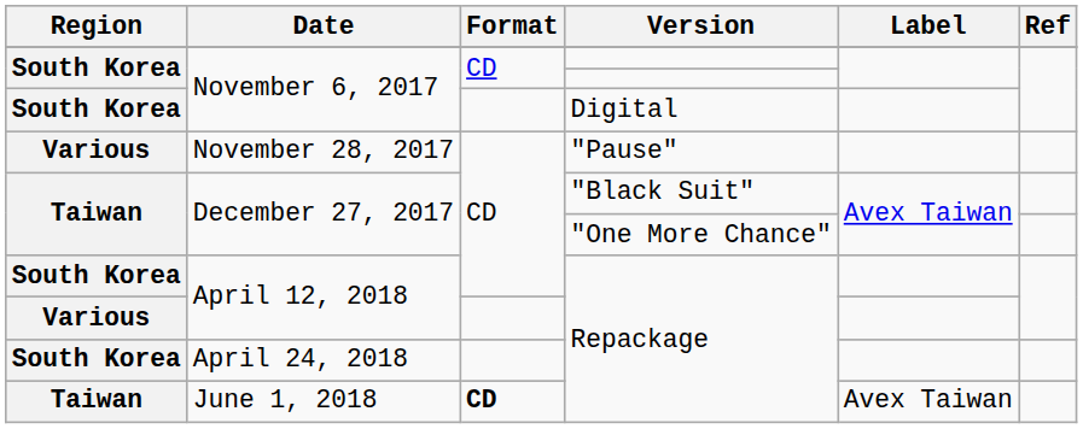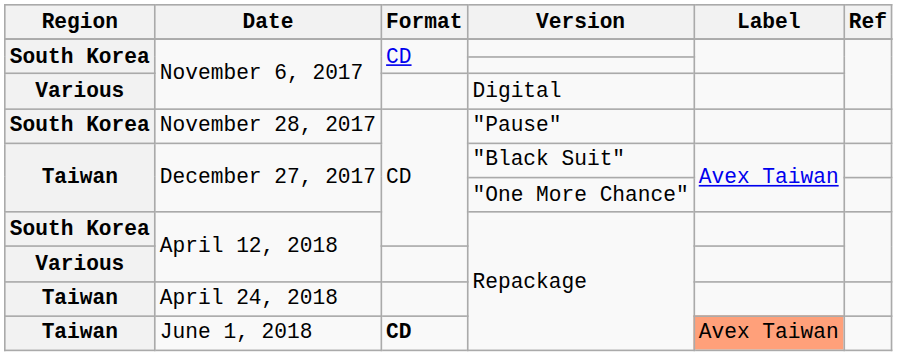November 6, 2017 / Digital | Region: South Korea -> Various
November 28, 2017 | Region: Various -> South Korea
April 24, 2018 | Region: South Korea -> Taiwan
June 1, 2018 | Label: no background -> lightsalmon background
